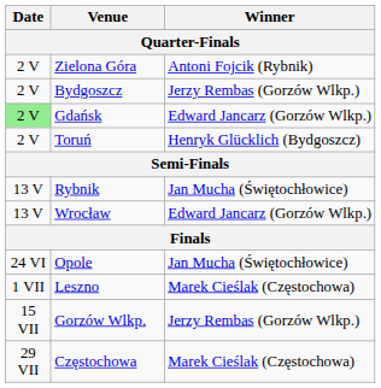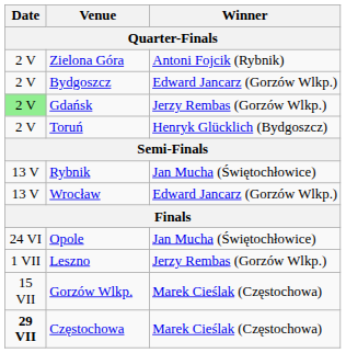Bydgoszcz | Winner: Jerzy Rembas (Gorzów Wlkp.) -> Edward Jancarz (Gorzów Wlkp.)
Gdańsk | Winner: Edward Jancarz (Gorzów Wlkp.) -> Jerzy Rembas (Gorzów Wlkp.)
Leszno | Winner: Marek Cieślak (Częstochowa) -> Jerzy Rembas (Gorzów Wlkp.)
Gorzów Wlkp. | Winner: Jerzy Rembas (Gorzów Wlkp.) -> Marek Cieślak (Częstochowa)
Częstochowa | Date: normal -> bold
